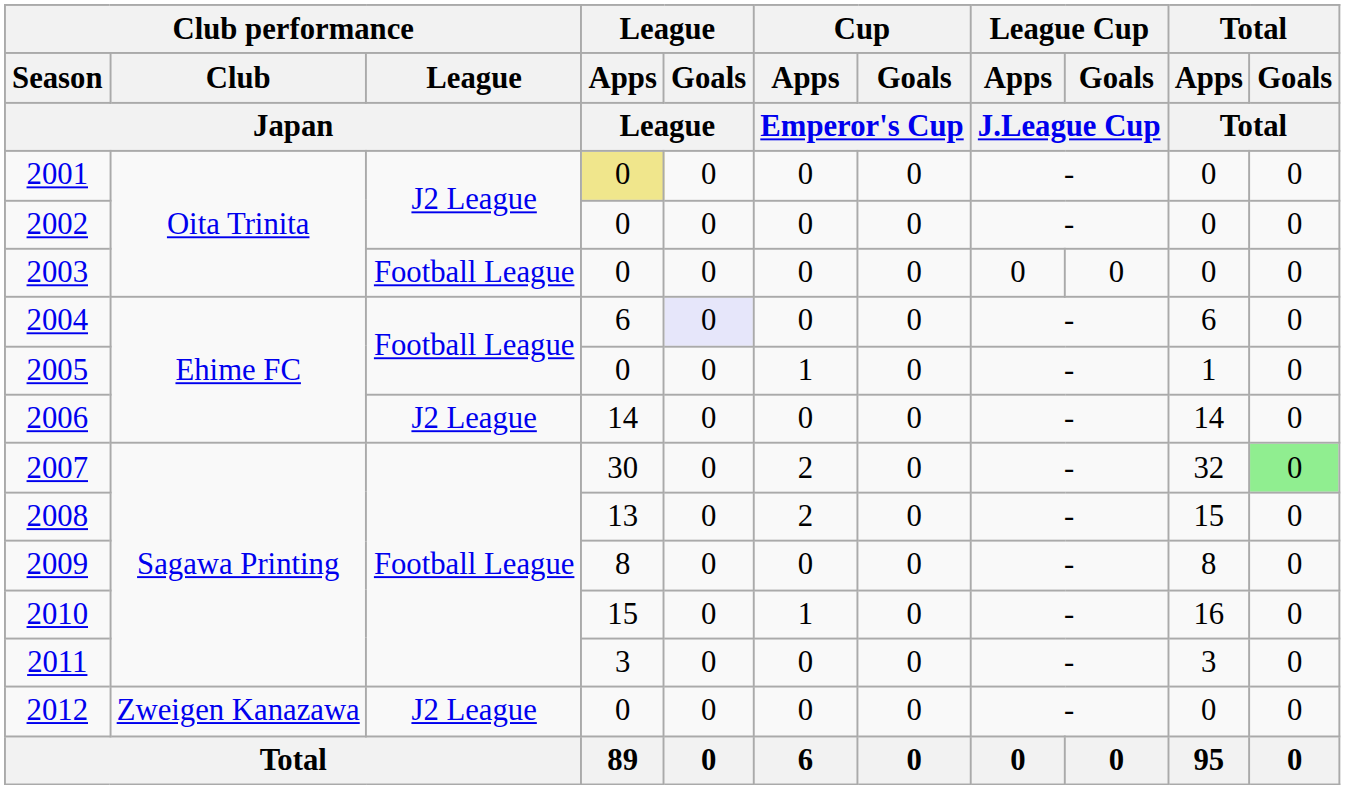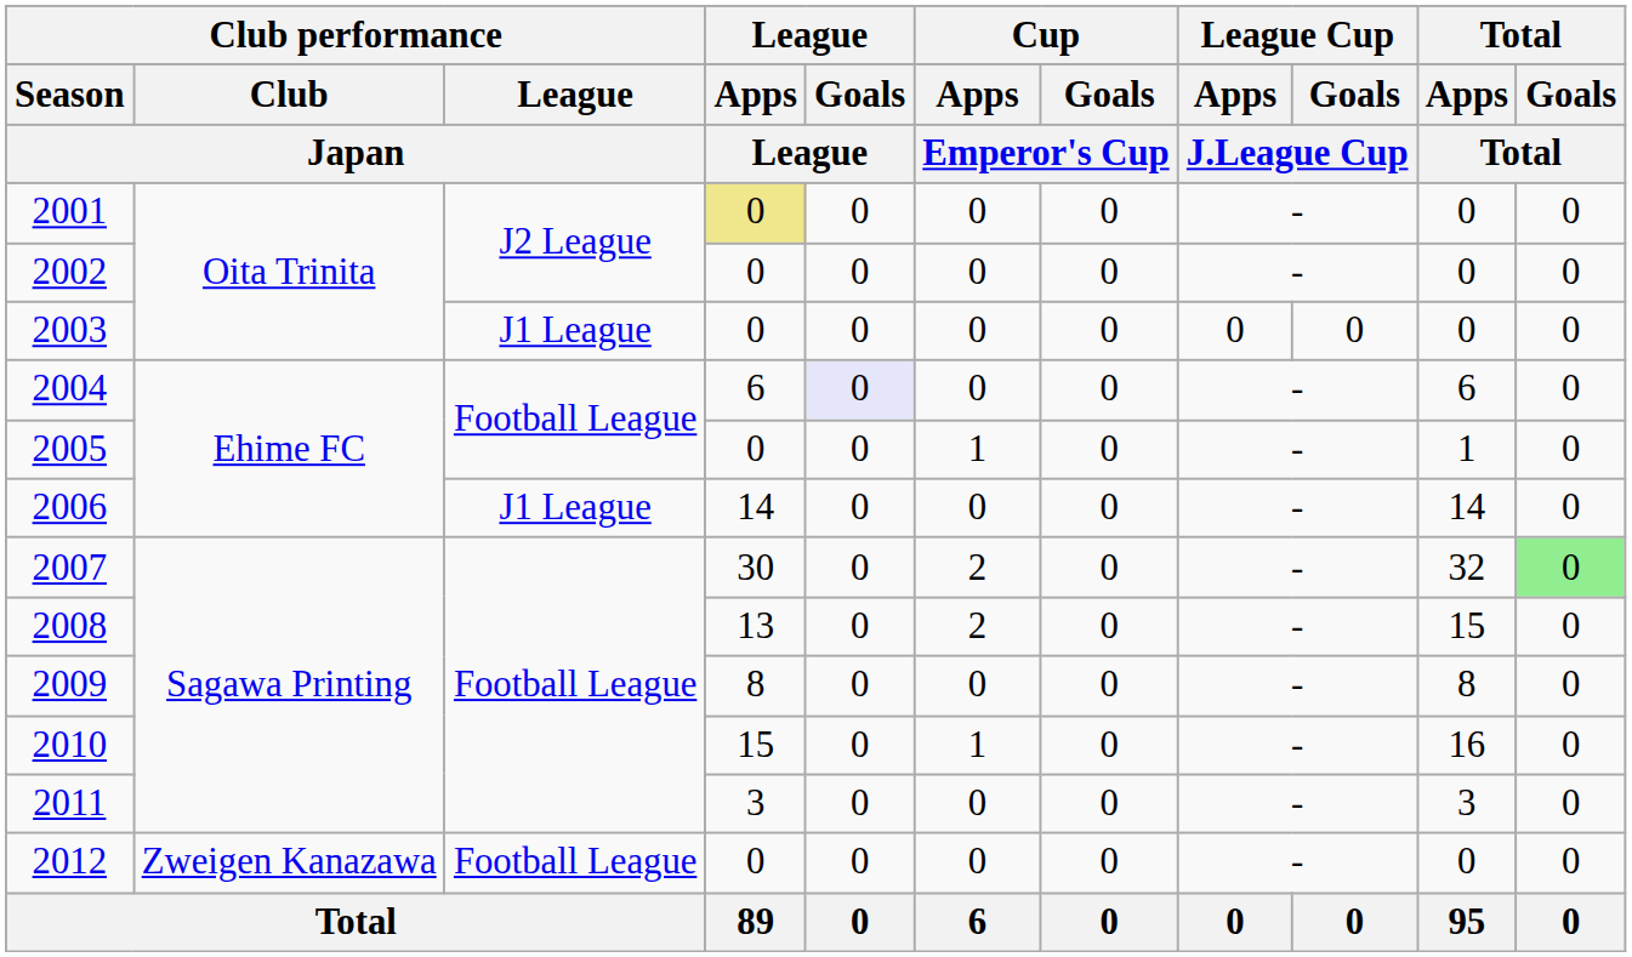2003 | Club performance / League / Japan: Football League -> J1 League
2006 | Club performance / League / Japan: J2 League -> J1 League
2012 | Club performance / League / Japan: J2 League -> Football League
